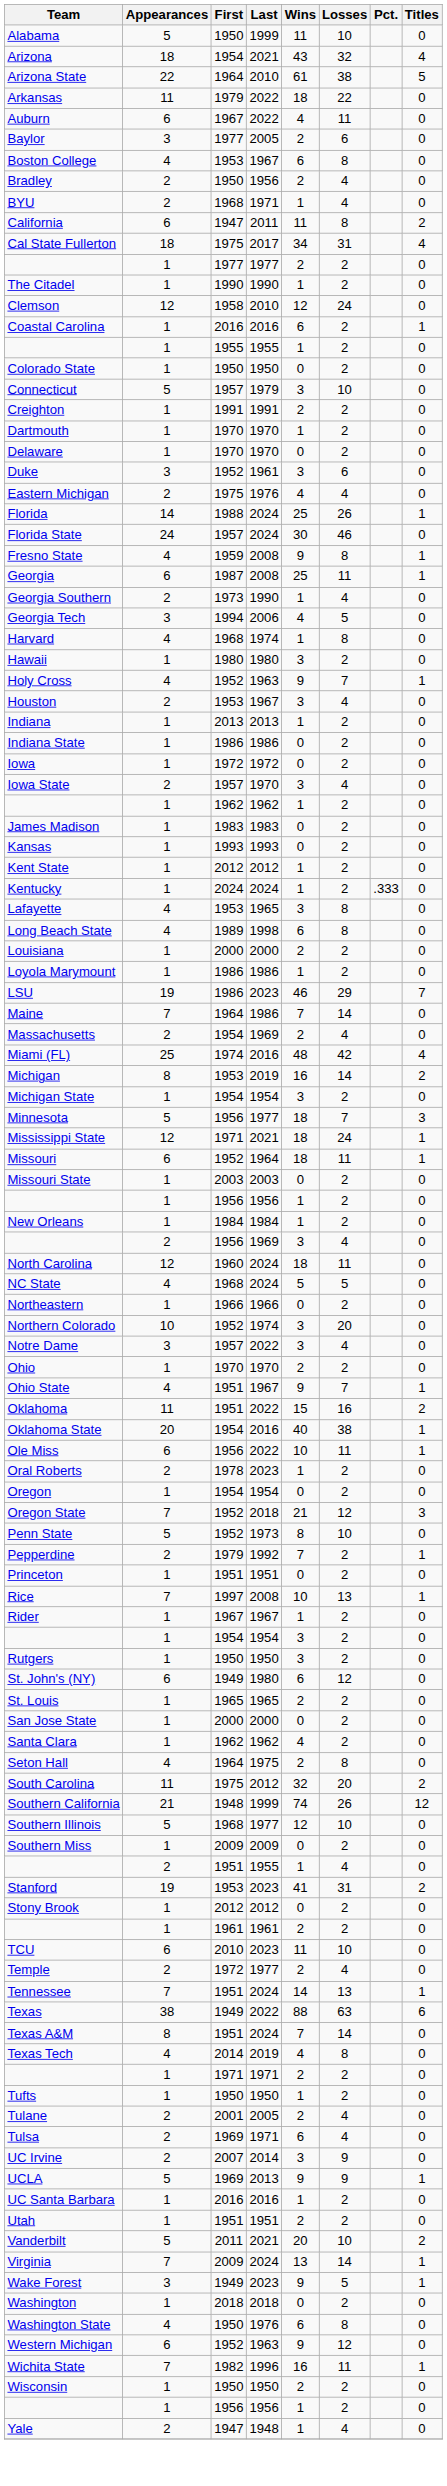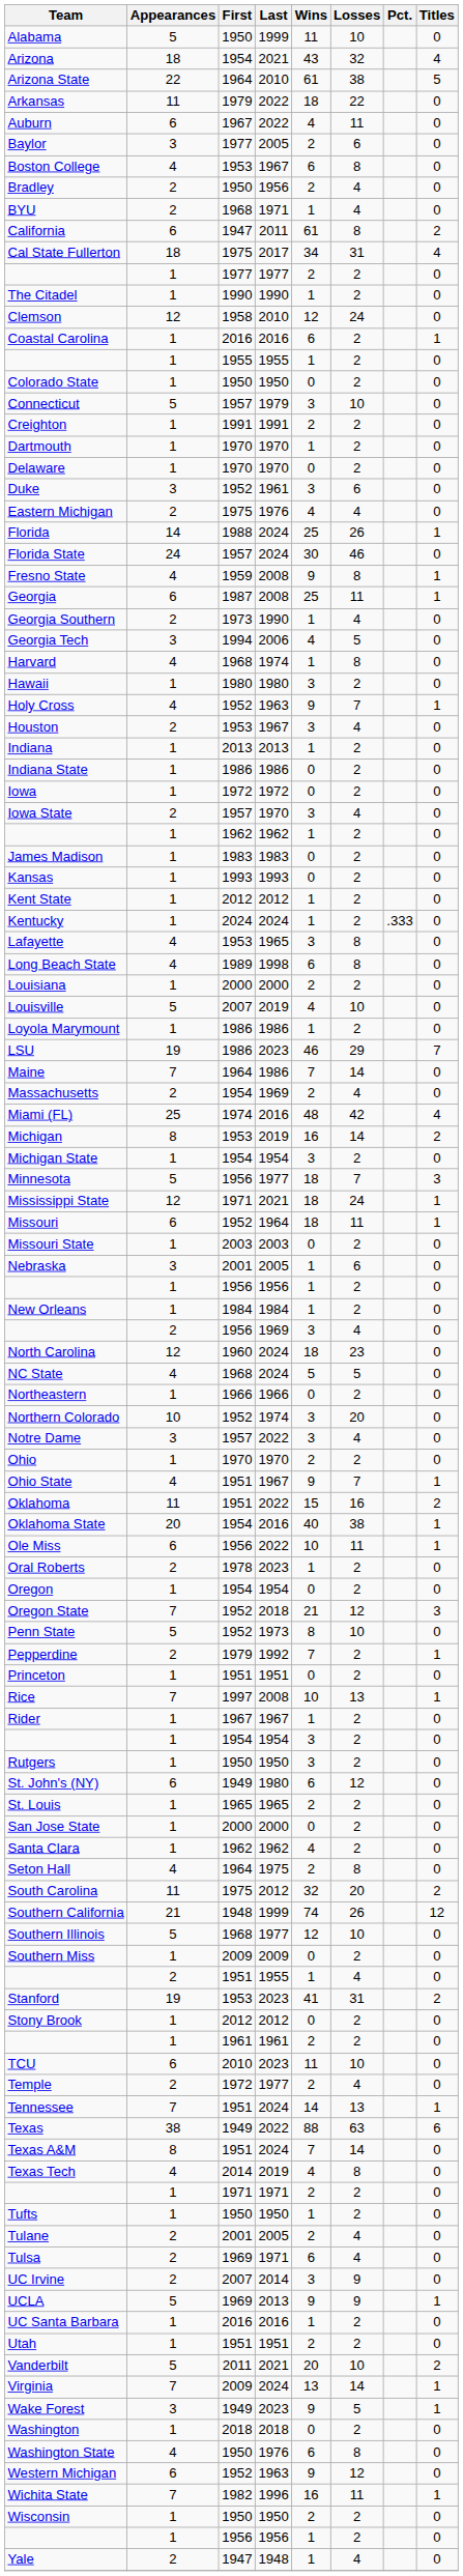California | Wins: 11 -> 61
+ row: Louisville | 5 | 2007 | 2019 | 4 | 10 | 0
+ row: Nebraska | 3 | 2001 | 2005 | 1 | 6 | 0
North Carolina | Losses: 11 -> 23
